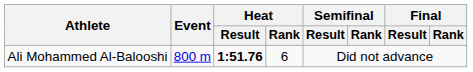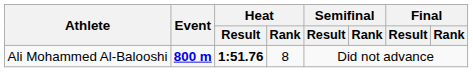Ali Mohammed Al-Balooshi | Event: normal -> bold
Ali Mohammed Al-Balooshi | Heat / Rank: 6 -> 8
